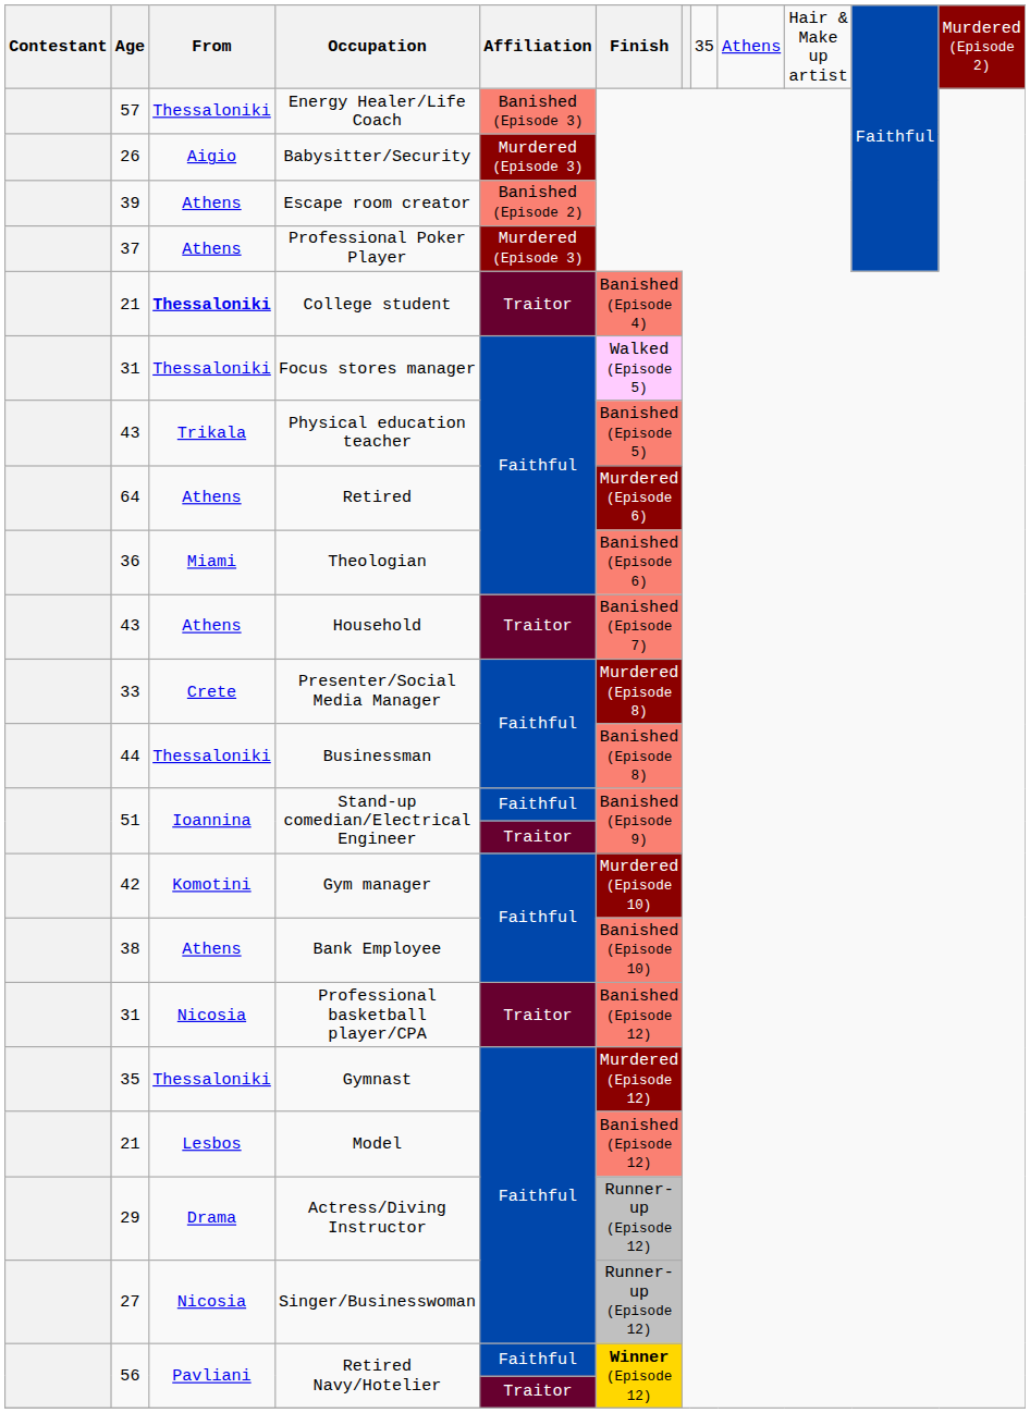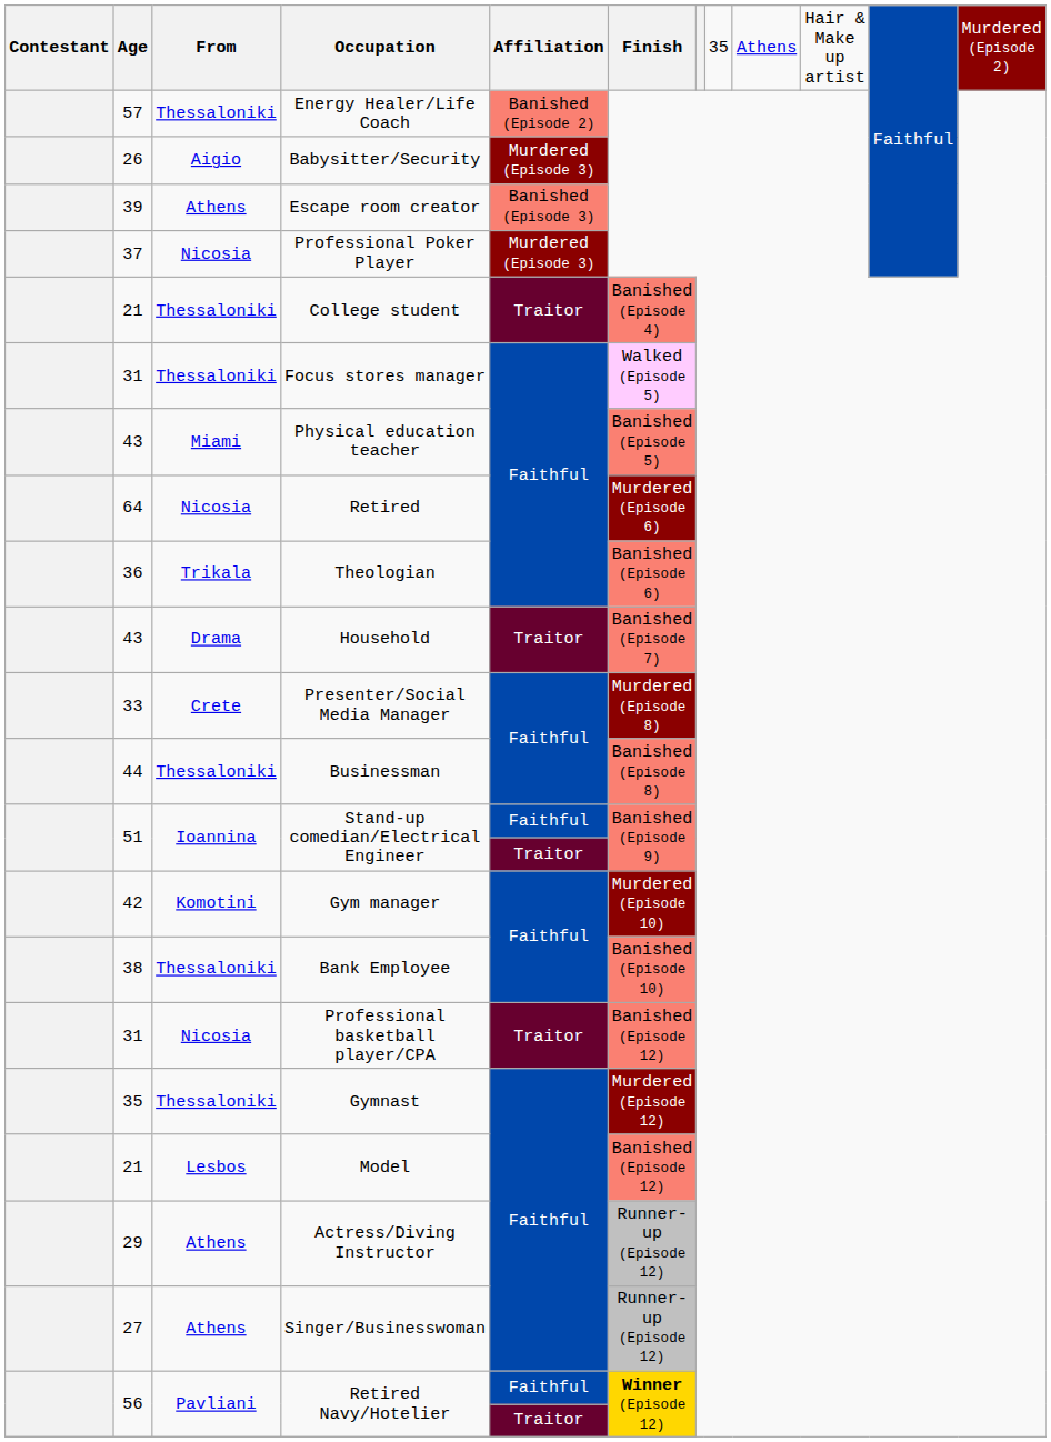Energy Healer/Life Coach | Affiliation: Banished (Episode 3) -> Banished (Episode 2)
Εscape room creator | Affiliation: Banished (Episode 2) -> Banished (Episode 3)
Professional Poker Player | From: Athens -> Nicosia
College student | From: bold -> normal
Physical education teacher | From: Trikala -> Miami
Retired | From: Athens -> Nicosia
Theologian | From: Miami -> Trikala
Household | From: Athens -> Drama
Bank Employee | From: Athens -> Thessaloniki
Actress/Diving Instructor | From: Drama -> Athens
Singer/Businesswoman | From: Nicosia -> Athens
